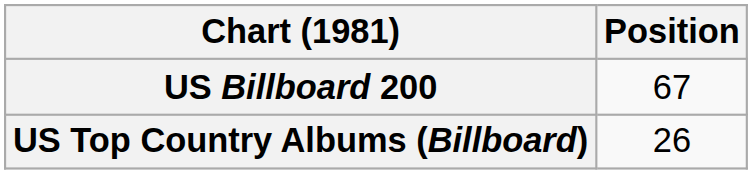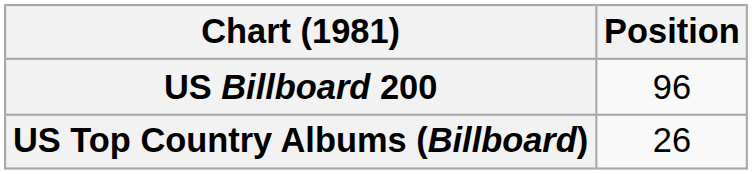US Billboard 200 | Position: 67 -> 96
